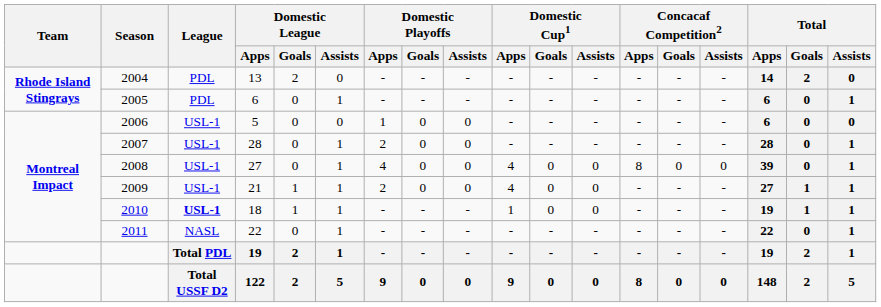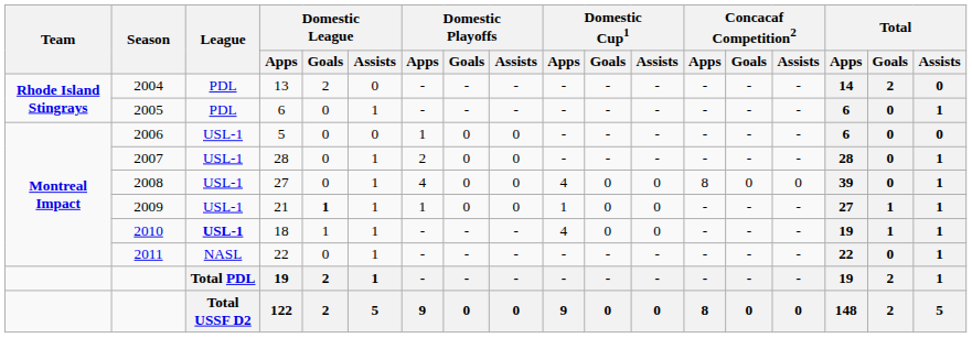21 | Domestic League / Goals: normal -> bold
21 | Domestic Playoffs / Apps: 2 -> 1
21 | Domestic Cup1 / Apps: 4 -> 1
18 | Domestic Cup1 / Apps: 1 -> 4
